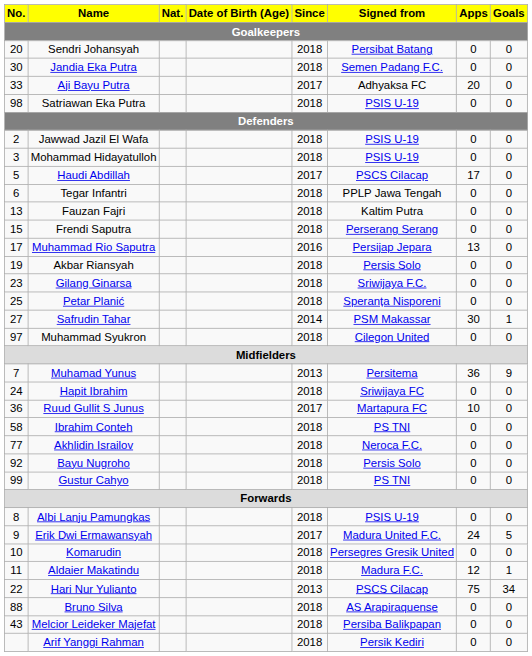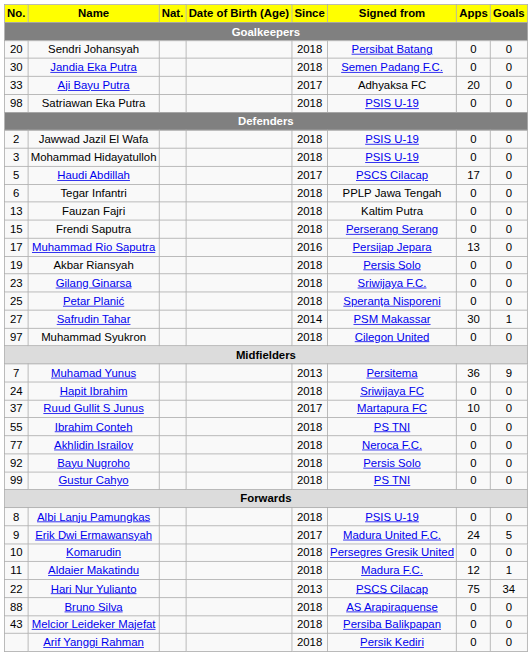Ruud Gullit S Junus | No. / Goalkeepers: 36 -> 37
Ibrahim Conteh | No. / Goalkeepers: 58 -> 55
